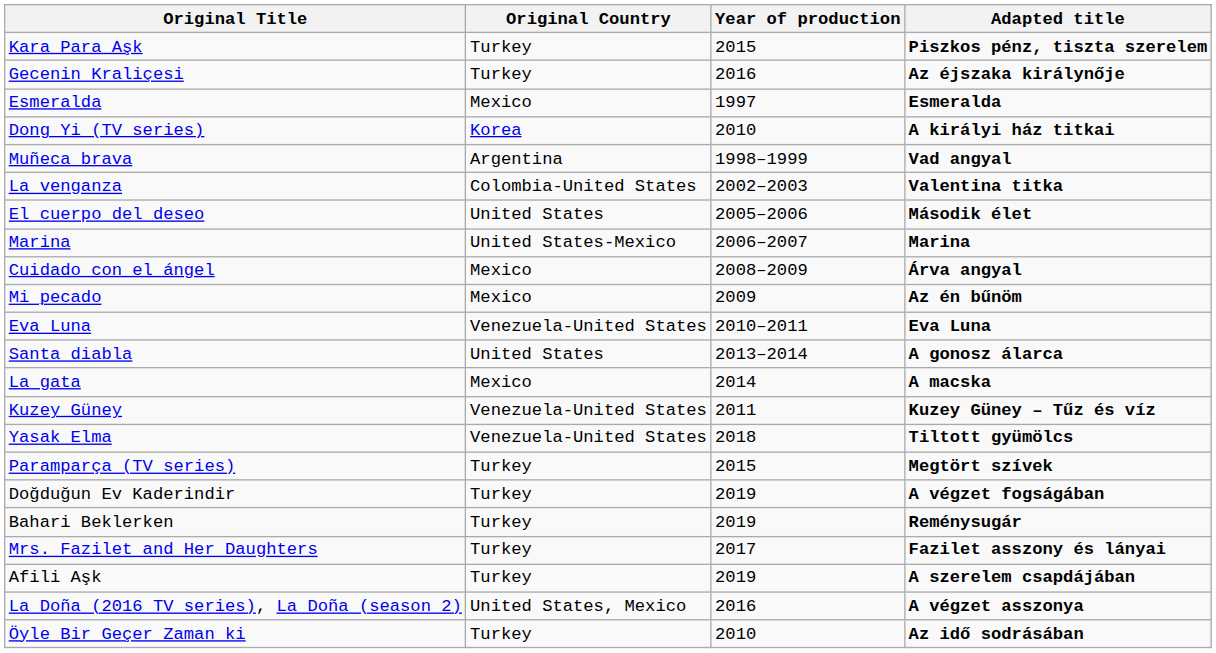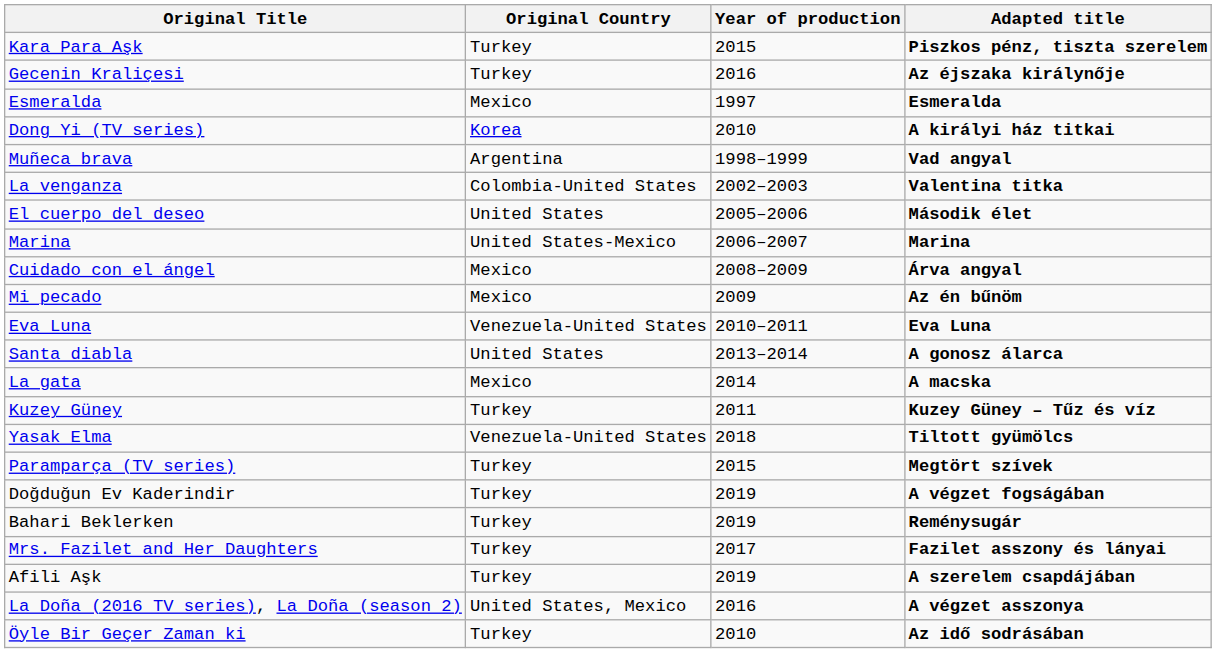Kuzey Güney | Original Country: Venezuela-United States -> Turkey
